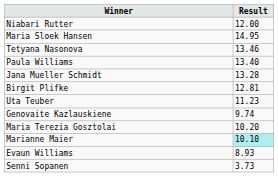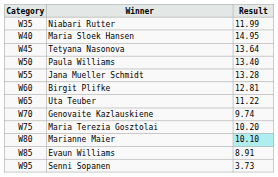+ column: Category | W35 | W40 | W45 | W50 | W55 | W60 | W65 | W70 | W75 | W80 | W85 | W95
Niabari Rutter | Result: 12.00 -> 11.99
Tetyana Nasonova | Result: 13.46 -> 13.64
Uta Teuber | Result: 11.23 -> 11.22
Evaun Williams | Result: 8.93 -> 8.91
